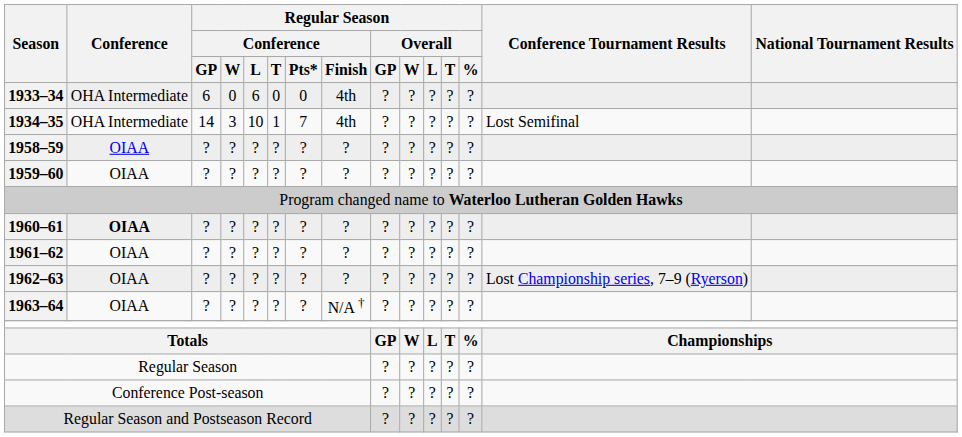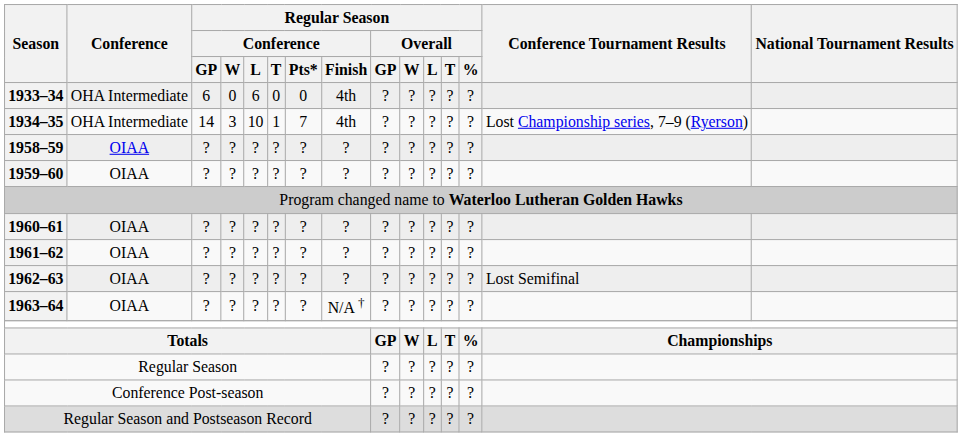1934–35 | Conference Tournament Results: Lost Semifinal -> Lost Championship series, 7–9 (Ryerson)
1960–61 | Conference: bold -> normal
1962–63 | Conference Tournament Results: Lost Championship series, 7–9 (Ryerson) -> Lost Semifinal
